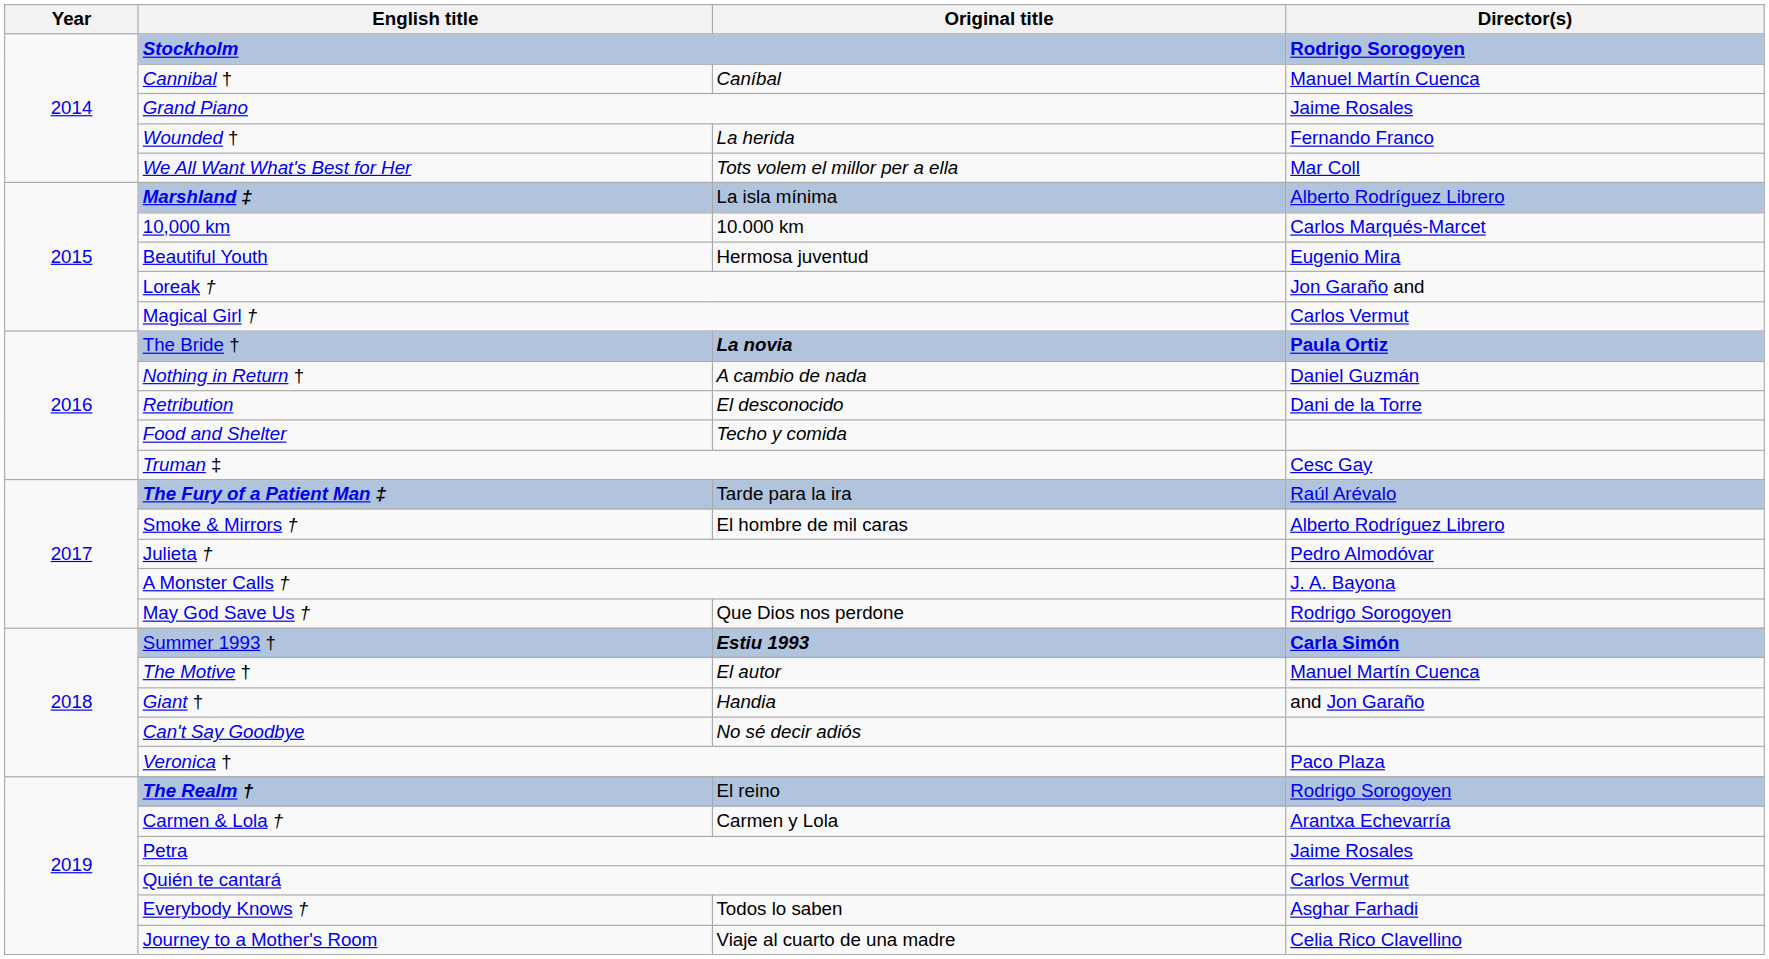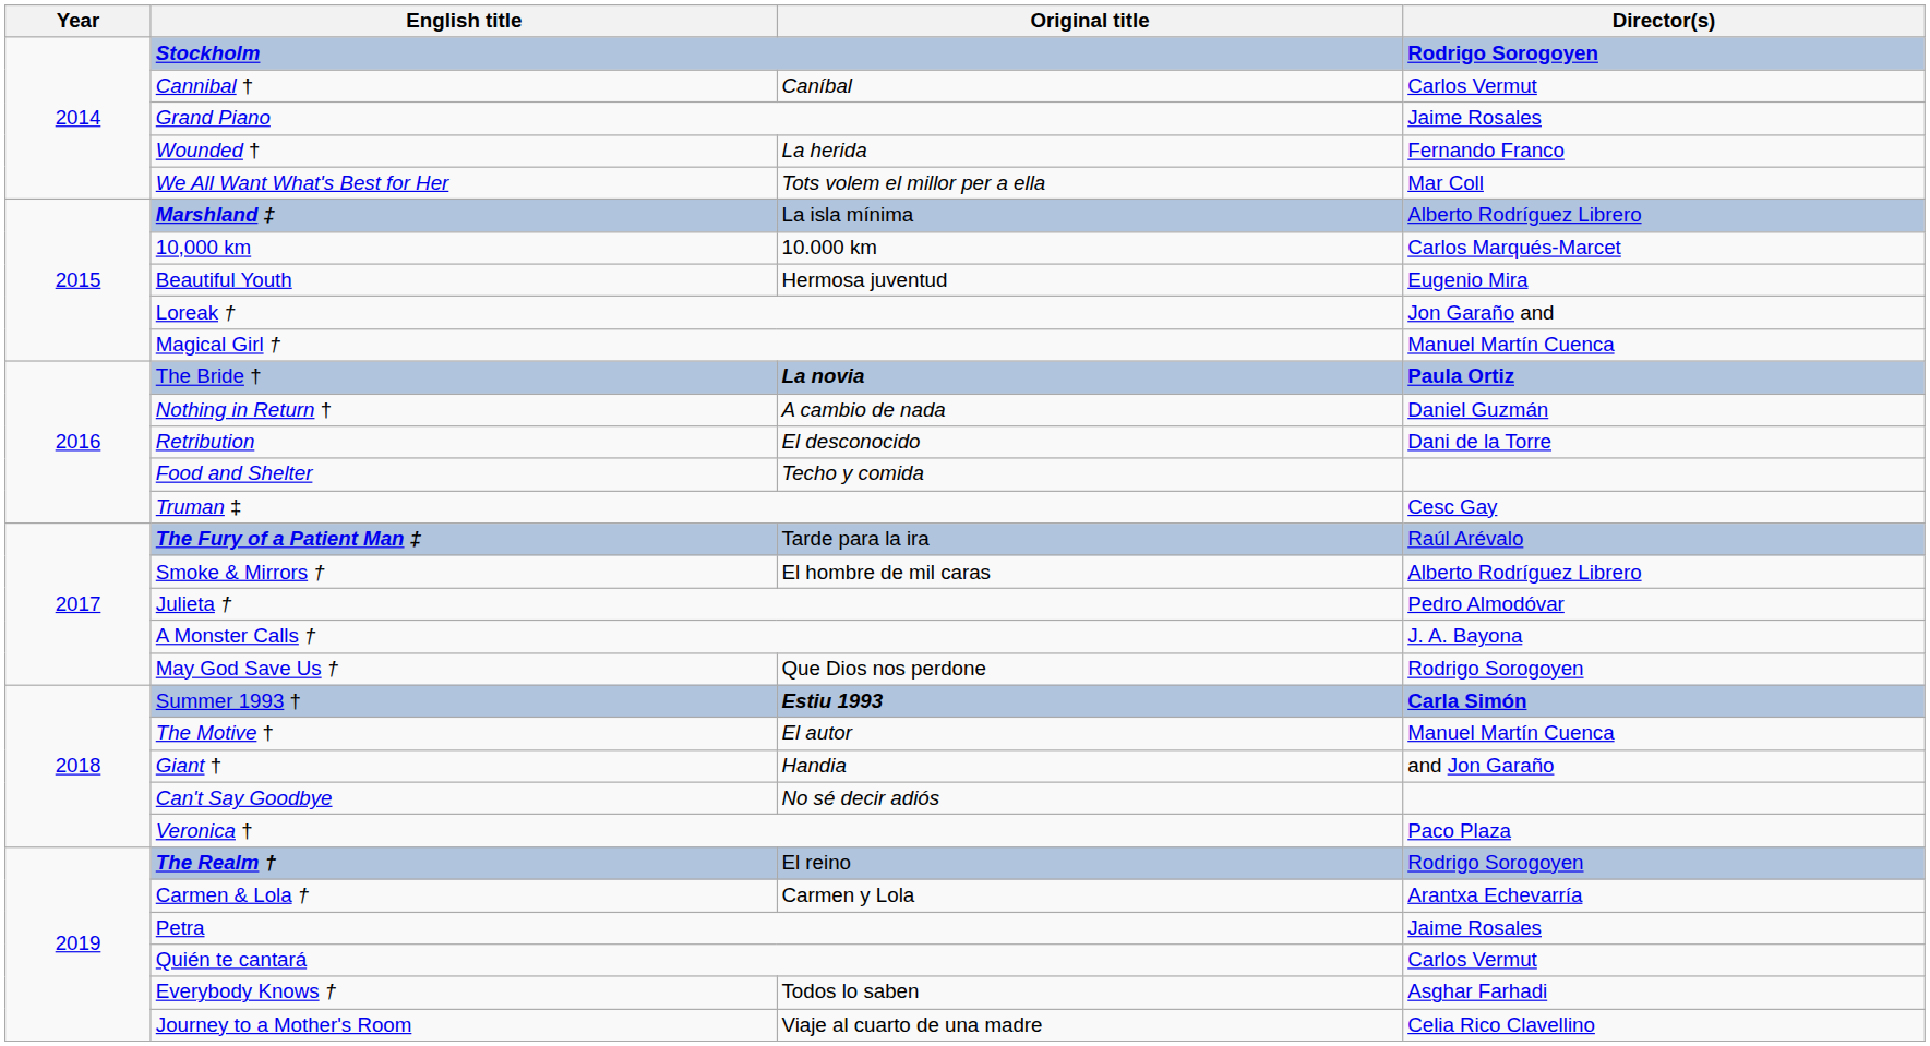Cannibal † | Director(s): Manuel Martín Cuenca -> Carlos Vermut
Magical Girl † | Director(s): Carlos Vermut -> Manuel Martín Cuenca
